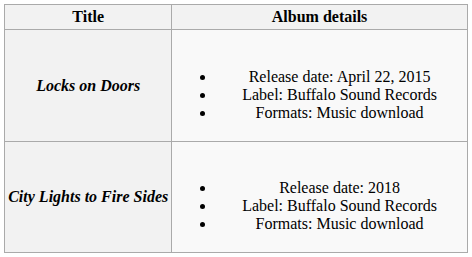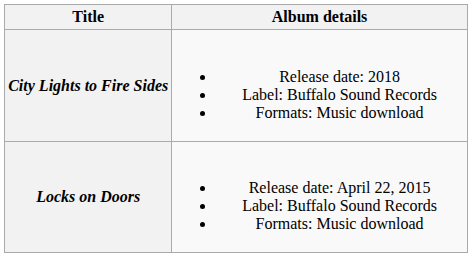rows swapped: Locks on Doors <-> City Lights to Fire Sides
